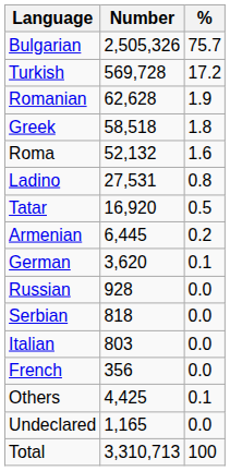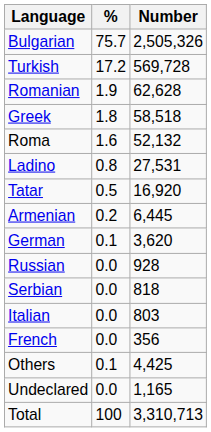columns swapped: Number <-> %
